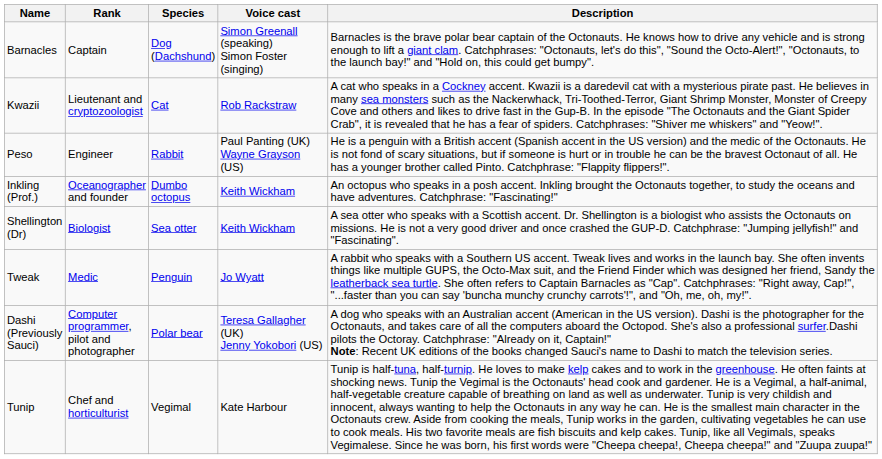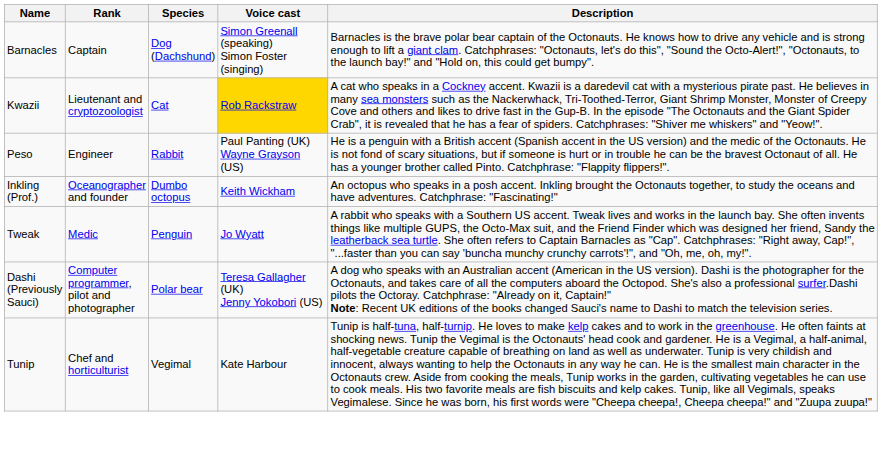Kwazii | Voice cast: no background -> gold background
- row: Shellington (Dr) | Biologist | Sea otter | Keith Wickham | A sea otter who speaks with a Scottish accent. Dr. Shellington is a biologist who assists the Octonauts on missions. He is not a very good driver and once crashed the GUP-D. Catchphrase: "Jumping jellyfish!" and "Fascinating".
